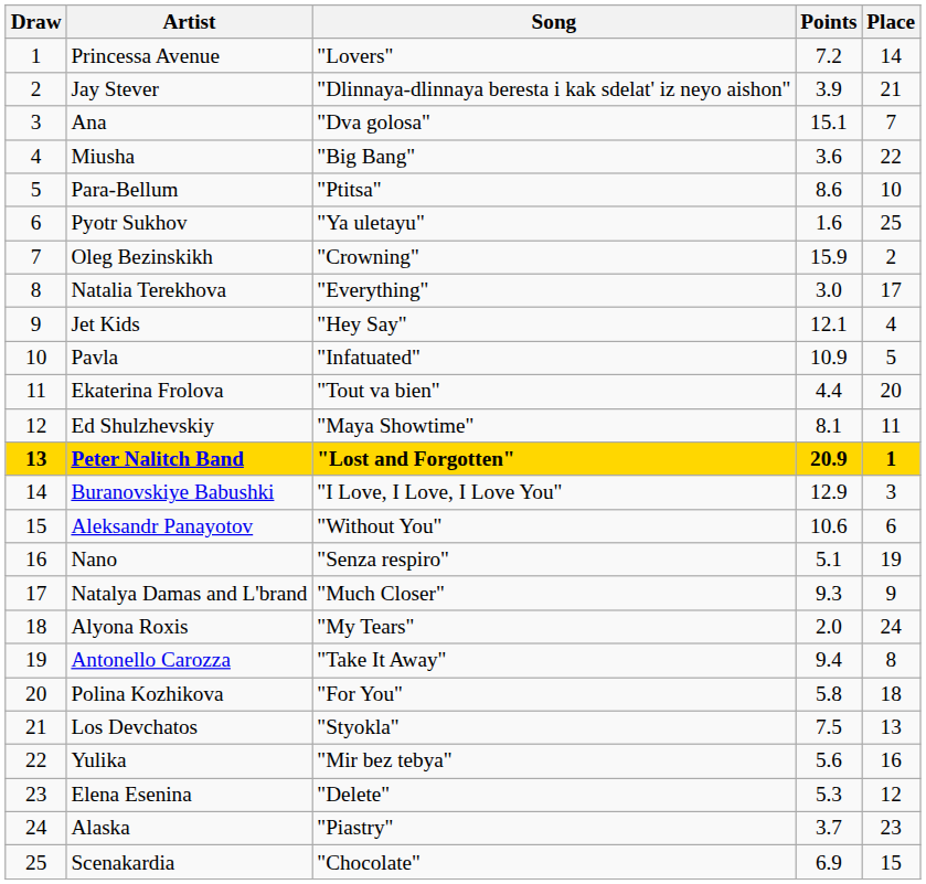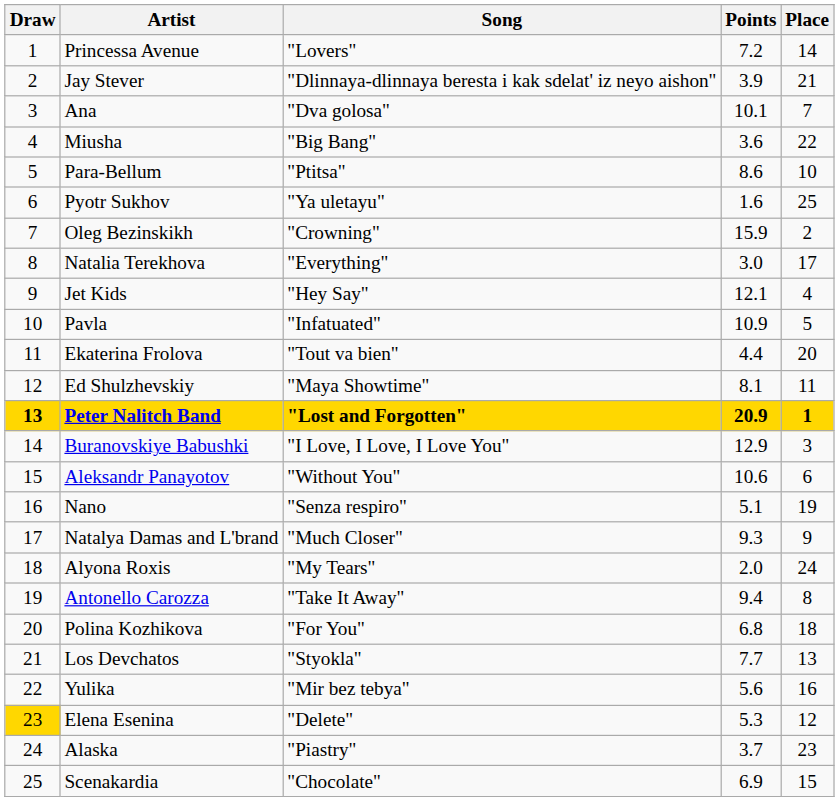Ana | Points: 15.1 -> 10.1
Polina Kozhikova | Points: 5.8 -> 6.8
Los Devchatos | Points: 7.5 -> 7.7
Elena Esenina | Draw: no background -> gold background
